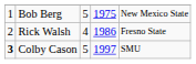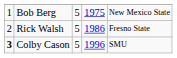Rick Walsh | column 3: 4 -> 5
Colby Cason | column 4: 1997 -> 1996
